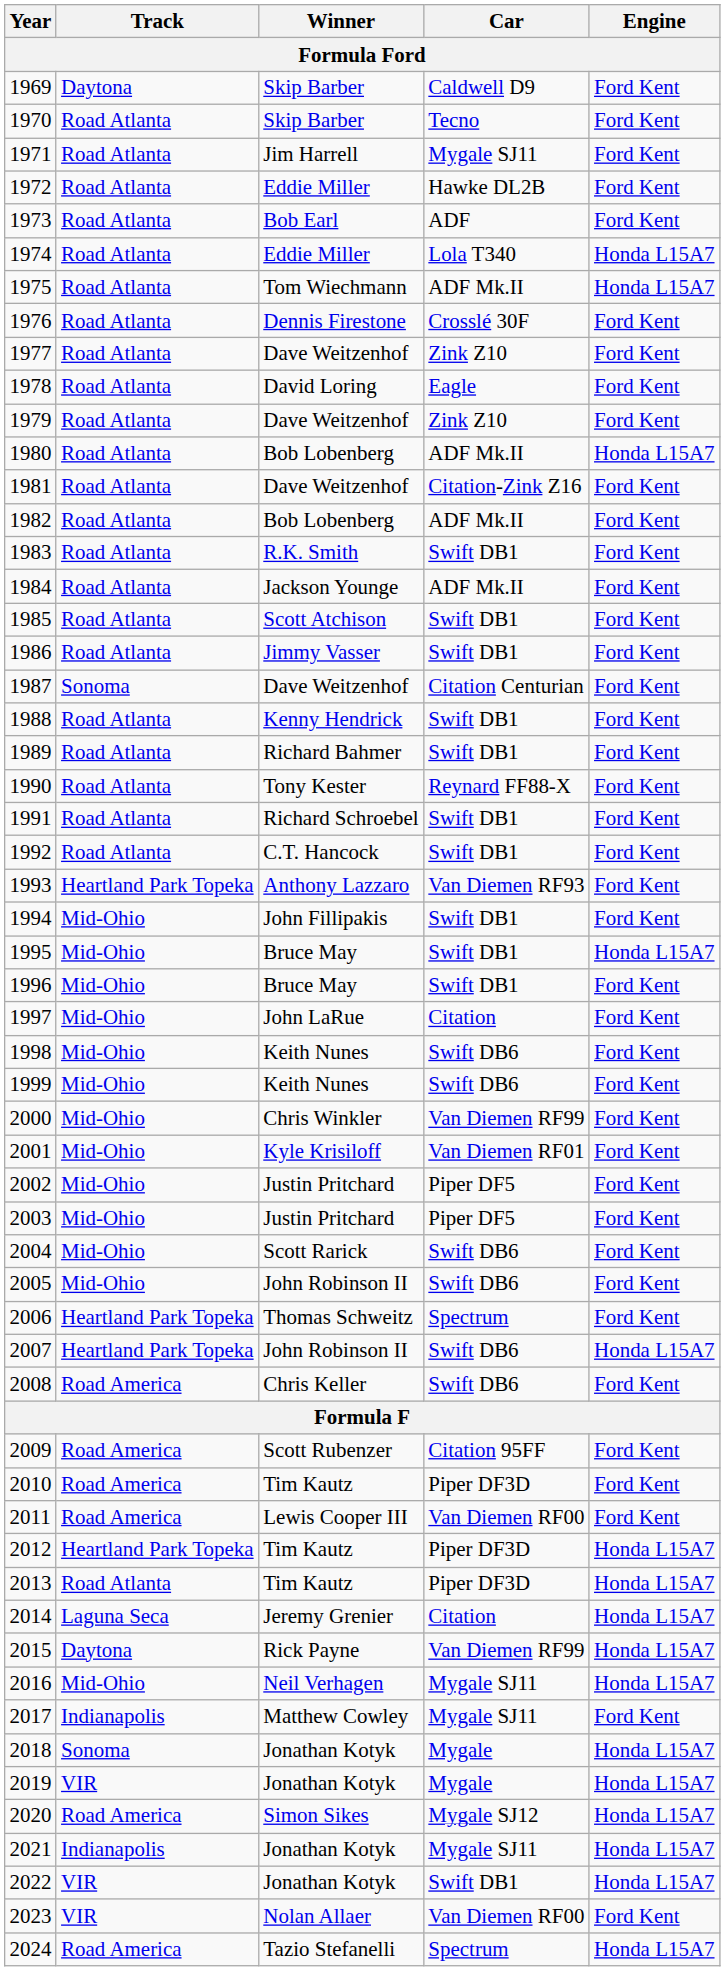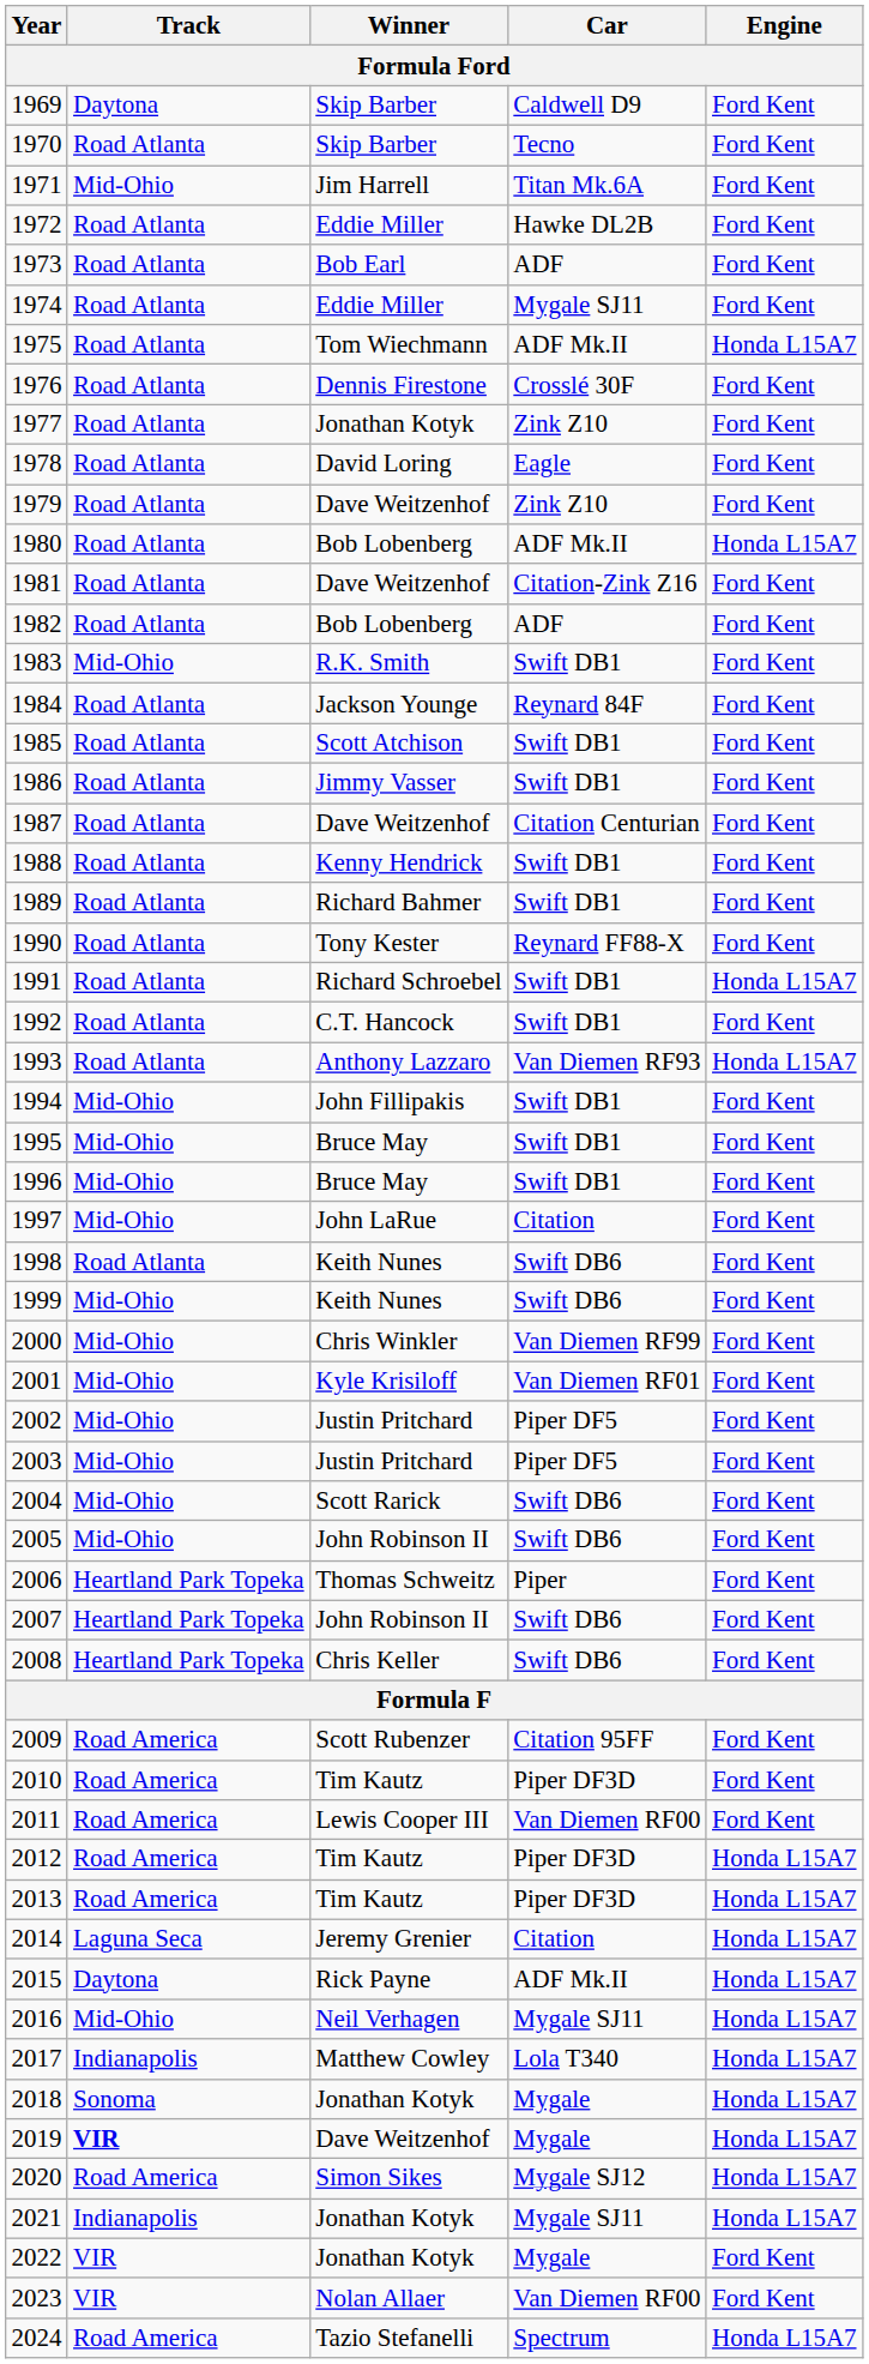1971 | Track: Road Atlanta -> Mid-Ohio
1971 | Car: Mygale SJ11 -> Titan Mk.6A
1974 | Car: Lola T340 -> Mygale SJ11
1974 | Engine: Honda L15A7 -> Ford Kent
1977 | Winner: Dave Weitzenhof -> Jonathan Kotyk
1982 | Car: ADF Mk.II -> ADF
1983 | Track: Road Atlanta -> Mid-Ohio
1984 | Car: ADF Mk.II -> Reynard 84F
1987 | Track: Sonoma -> Road Atlanta
1991 | Engine: Ford Kent -> Honda L15A7
1993 | Track: Heartland Park Topeka -> Road Atlanta
1993 | Engine: Ford Kent -> Honda L15A7
1995 | Engine: Honda L15A7 -> Ford Kent
1998 | Track: Mid-Ohio -> Road Atlanta
2006 | Car: Spectrum -> Piper
2007 | Engine: Honda L15A7 -> Ford Kent
2008 | Track: Road America -> Heartland Park Topeka
2012 | Track: Heartland Park Topeka -> Road America
2013 | Track: Road Atlanta -> Road America
2015 | Car: Van Diemen RF99 -> ADF Mk.II
2017 | Car: Mygale SJ11 -> Lola T340
2017 | Engine: Ford Kent -> Honda L15A7
2019 | Track: normal -> bold
2019 | Winner: Jonathan Kotyk -> Dave Weitzenhof
2022 | Car: Swift DB1 -> Mygale
2022 | Engine: Honda L15A7 -> Ford Kent
